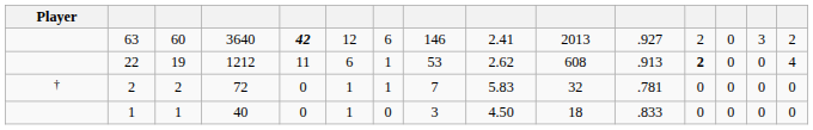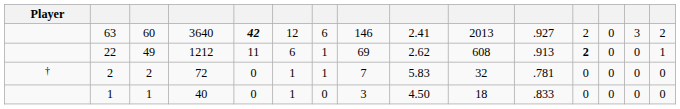22 | column 3: 19 -> 49
22 | column 8: 53 -> 69
22 | column 15: 4 -> 1
